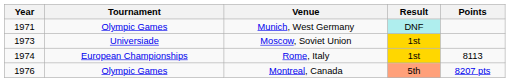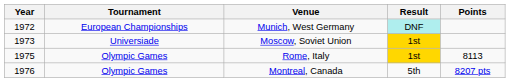Munich, West Germany | Year: 1971 -> 1972
Munich, West Germany | Tournament: Olympic Games -> European Championships
Rome, Italy | Year: 1974 -> 1975
Rome, Italy | Tournament: European Championships -> Olympic Games
Montreal, Canada | Result: lightsalmon background -> no background
